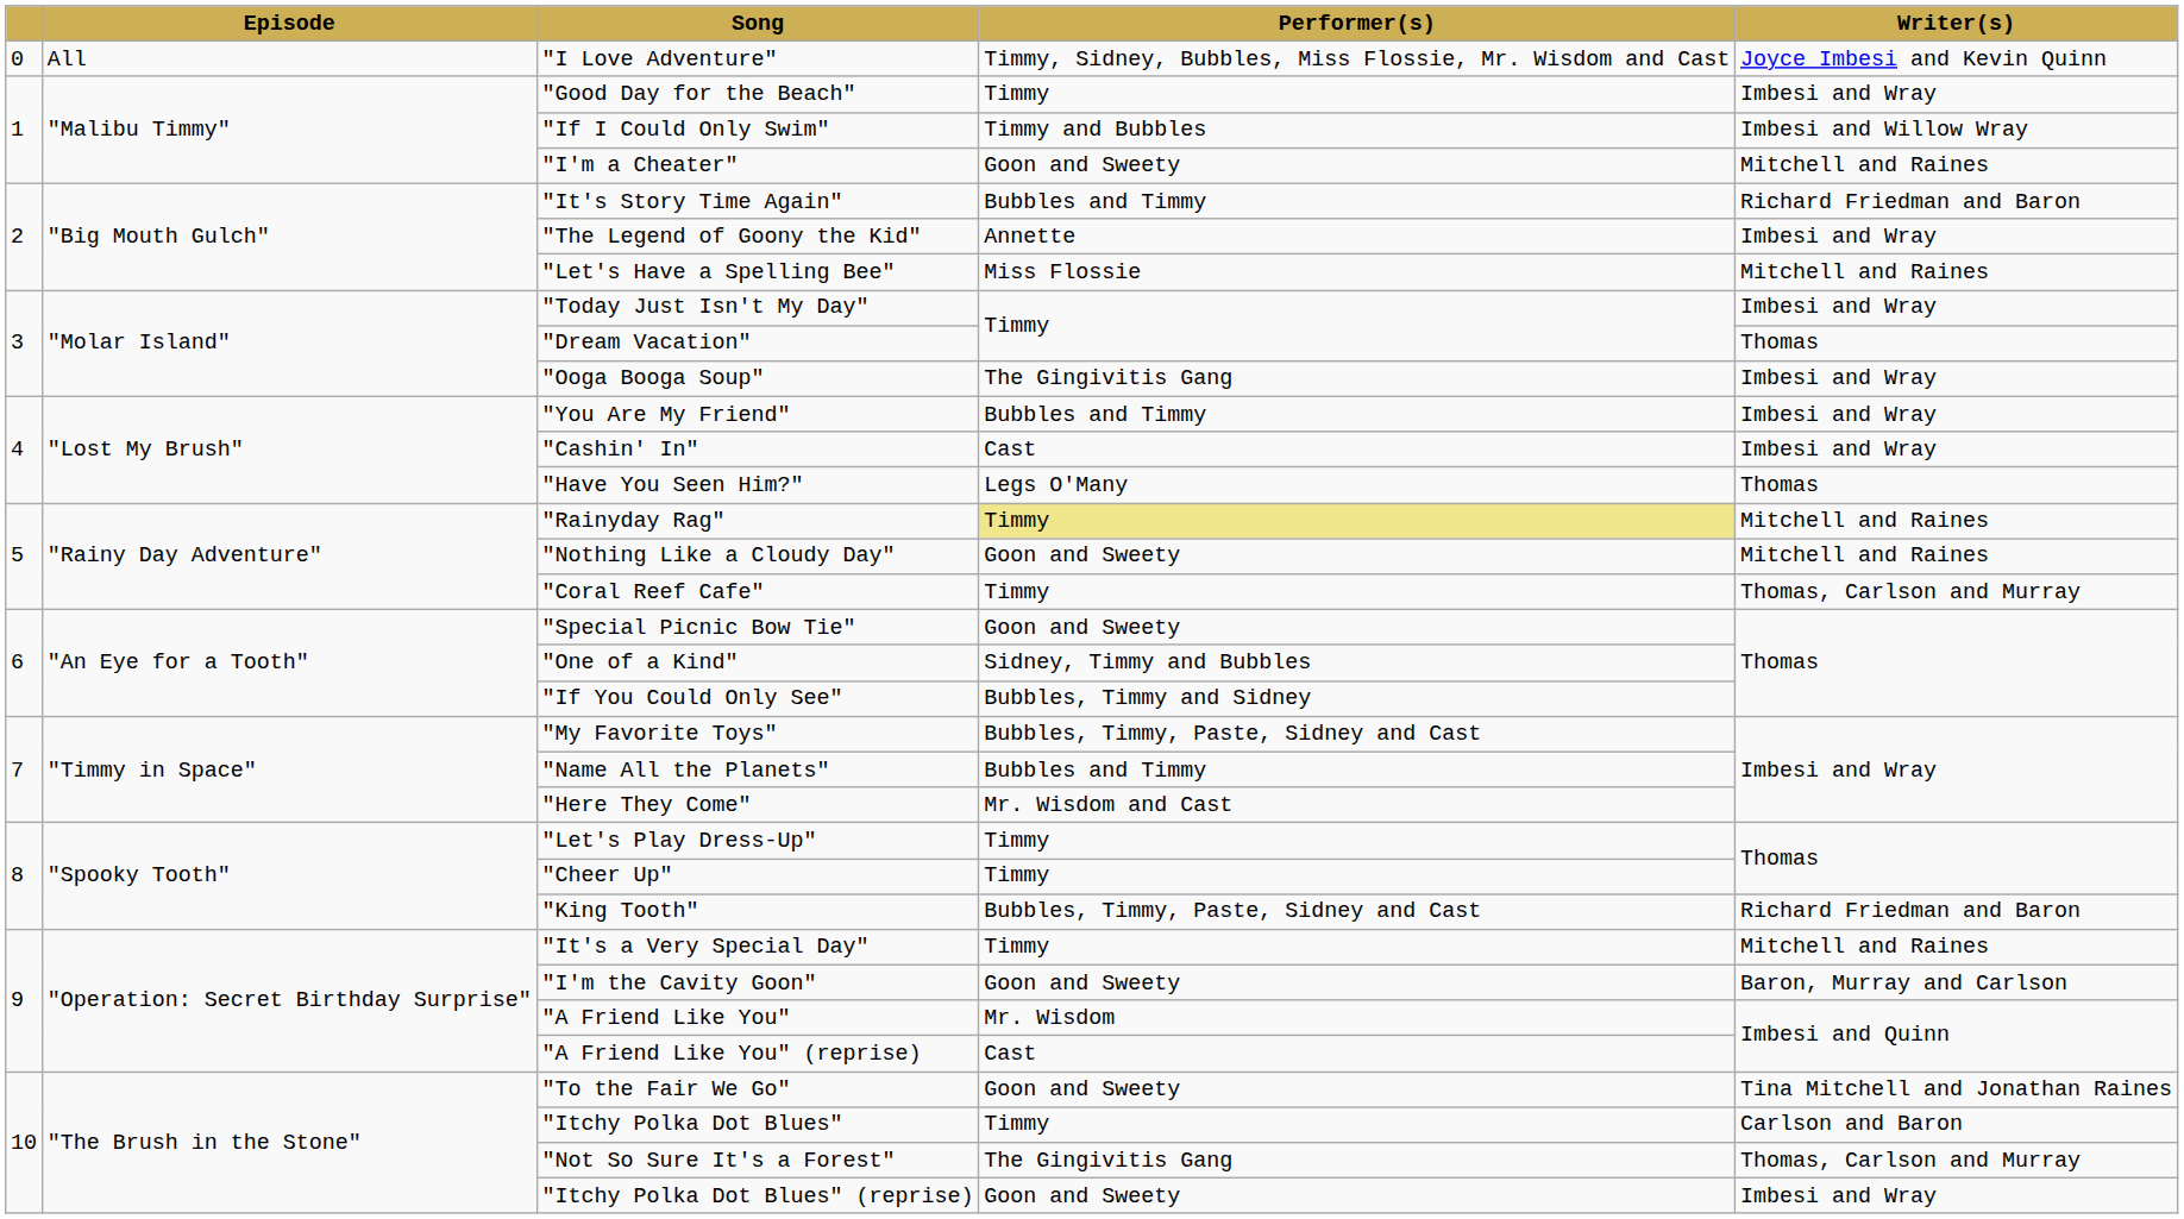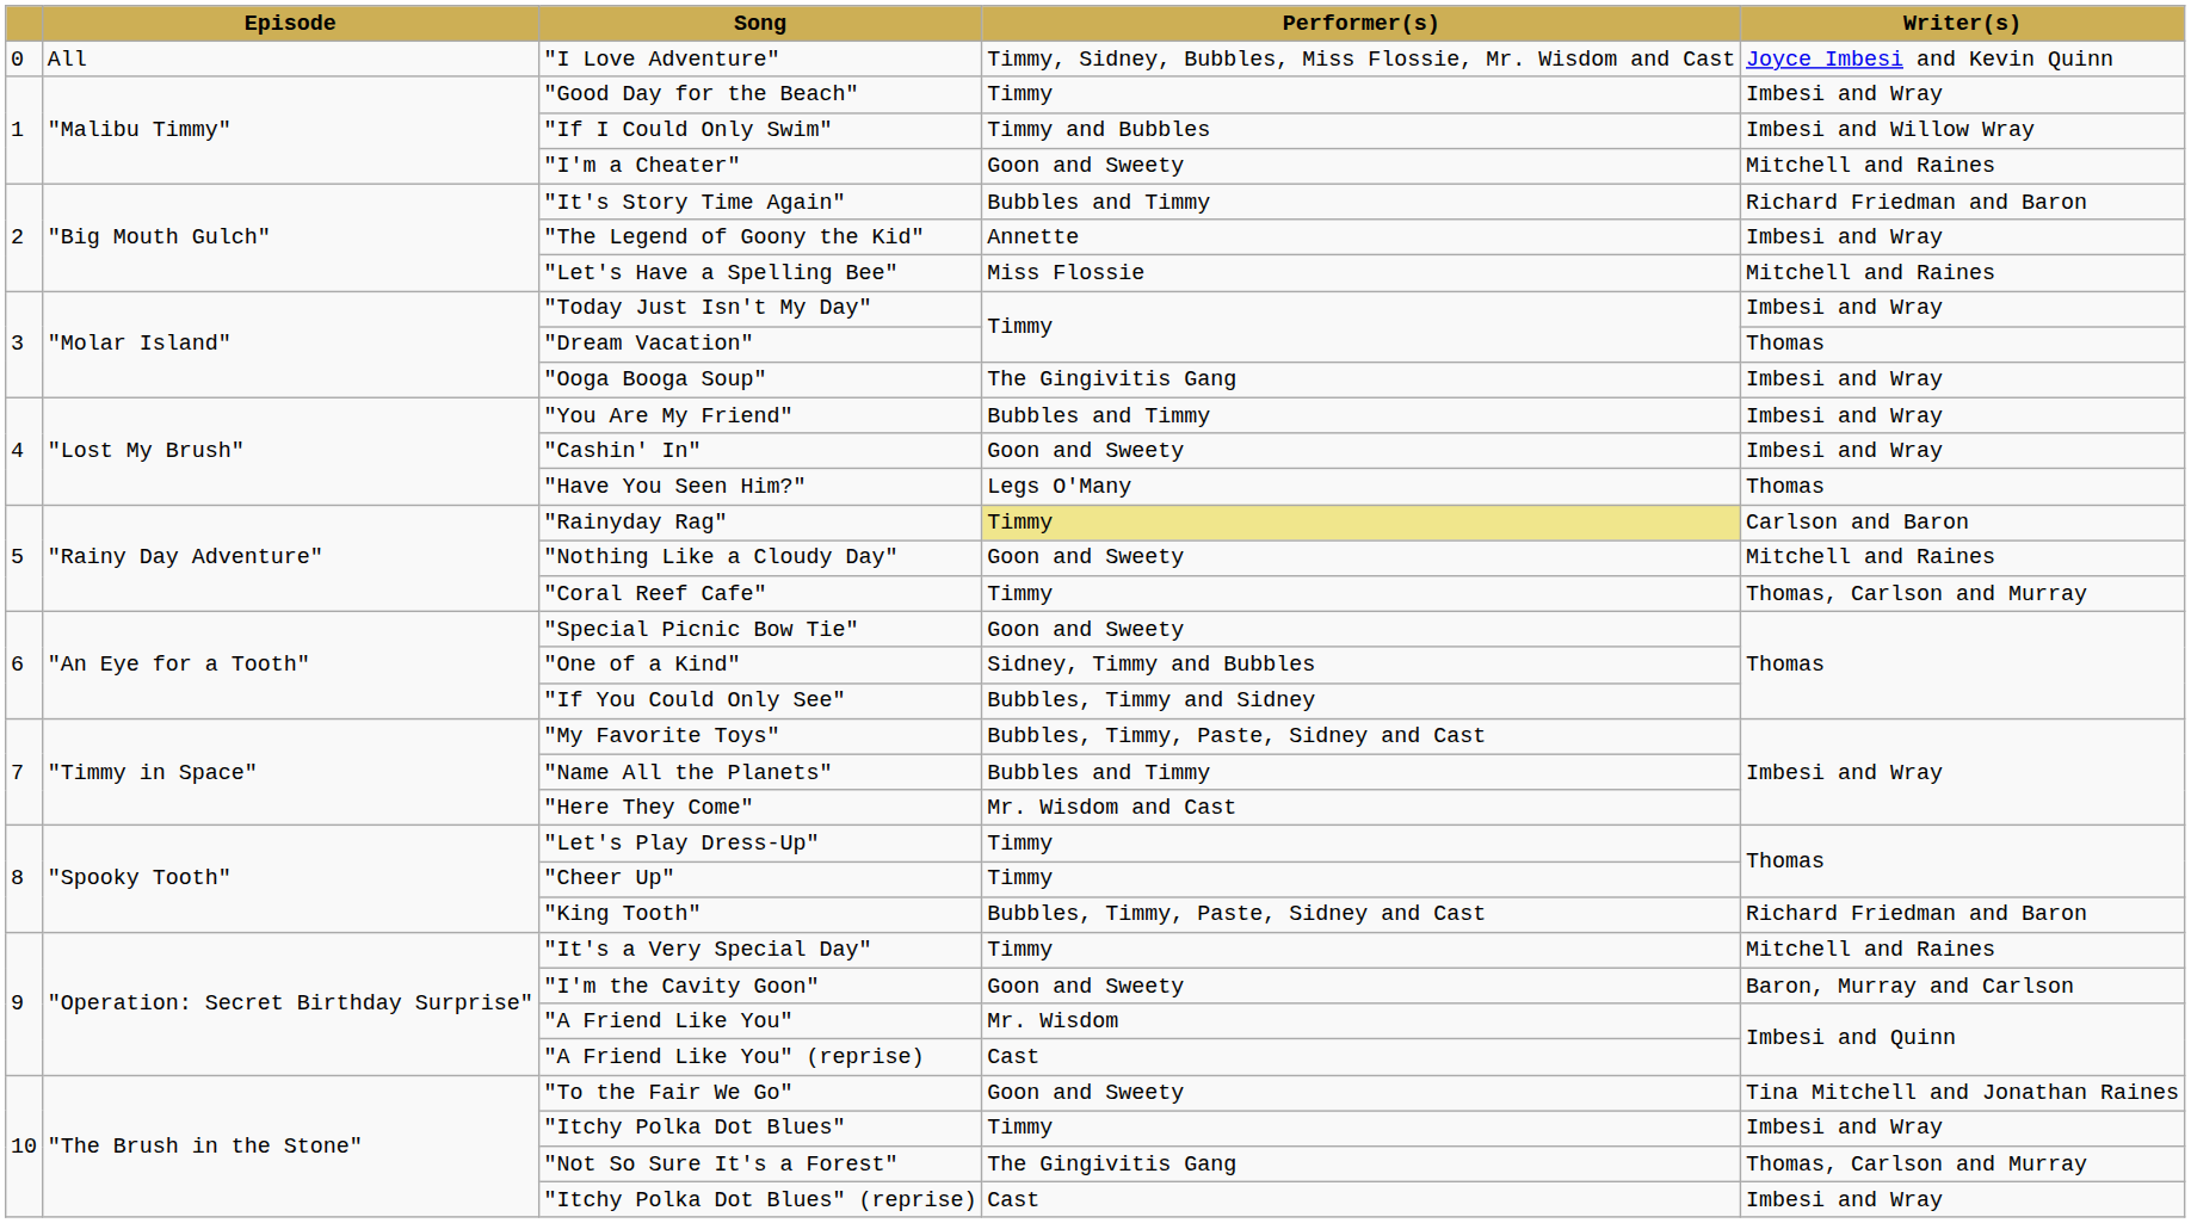"Cashin' In" | Performer(s): Cast -> Goon and Sweety
"Rainyday Rag" | Writer(s): Mitchell and Raines -> Carlson and Baron
"Itchy Polka Dot Blues" | Writer(s): Carlson and Baron -> Imbesi and Wray
"Itchy Polka Dot Blues" (reprise) | Performer(s): Goon and Sweety -> Cast
